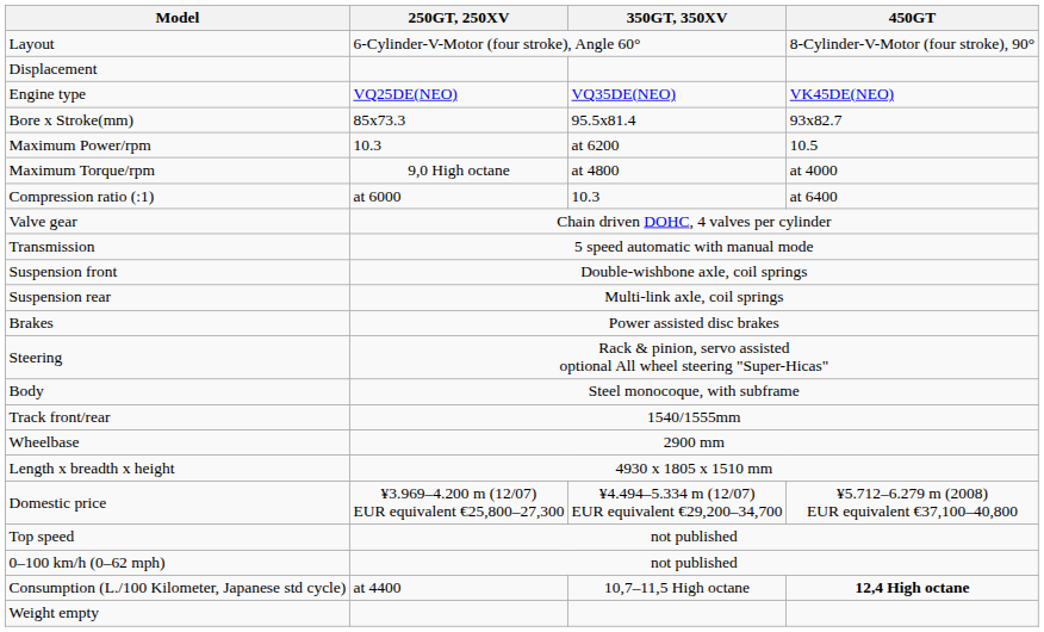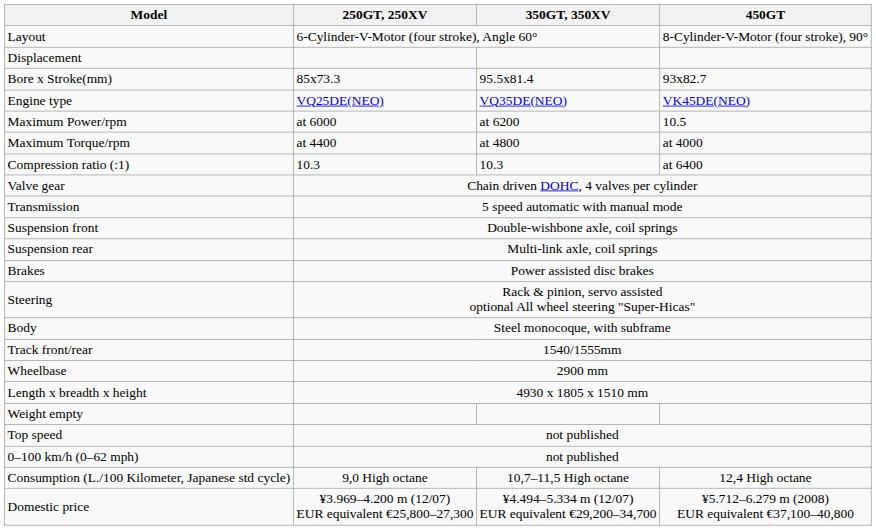rows swapped: Engine type <-> Bore x Stroke(mm)
Maximum Power/rpm | 250GT, 250XV: 10.3 -> at 6000
Maximum Torque/rpm | 250GT, 250XV: 9,0 High octane -> at 4400
Compression ratio (:1) | 250GT, 250XV: at 6000 -> 10.3
rows swapped: Weight empty <-> Domestic price
Consumption (L./100 Kilometer, Japanese std cycle) | 250GT, 250XV: at 4400 -> 9,0 High octane
Consumption (L./100 Kilometer, Japanese std cycle) | 450GT: bold -> normal
